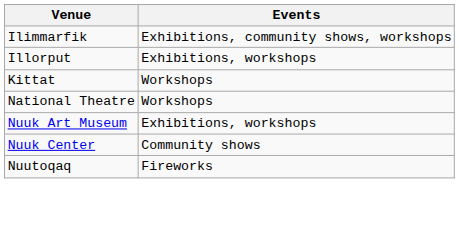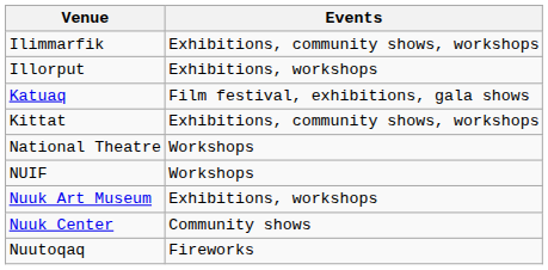+ row: Katuaq | Film festival, exhibitions, gala shows
Kittat | Events: Workshops -> Exhibitions, community shows, workshops
+ row: NUIF | Workshops
